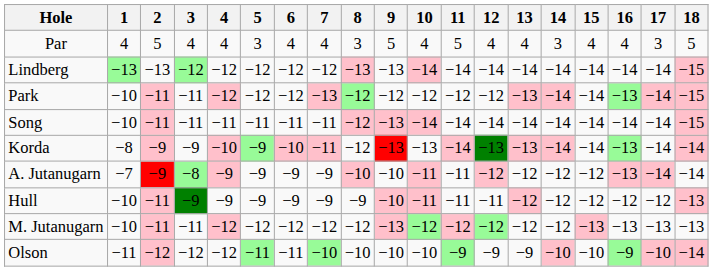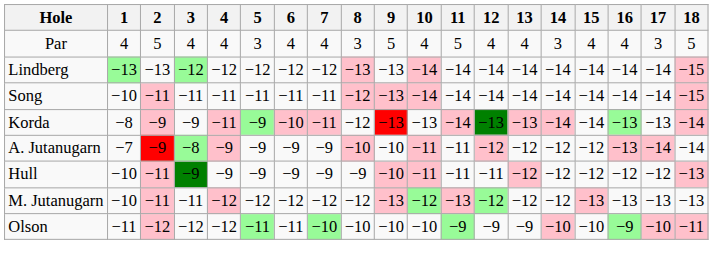- row: Park | −10 | −11 | −11 | −12 | −12 | −12 | −13 | −12 | −12 | −12 | −12 | −12 | −13 | −14 | −14 | −13 | −14 | −15
Korda | 4: −10 -> −11
Korda | 17: −14 -> −13
M. Jutanugarn | 11: −12 -> −13
Olson | 18: −14 -> −11
